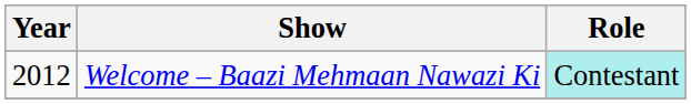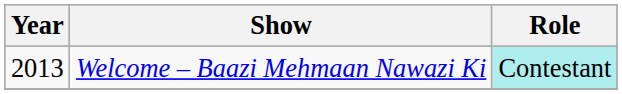Welcome – Baazi Mehmaan Nawazi Ki | Year: 2012 -> 2013
